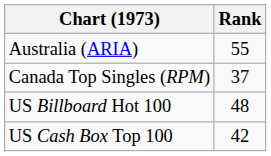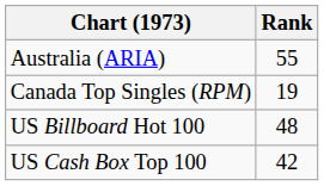Canada Top Singles (RPM) | Rank: 37 -> 19
